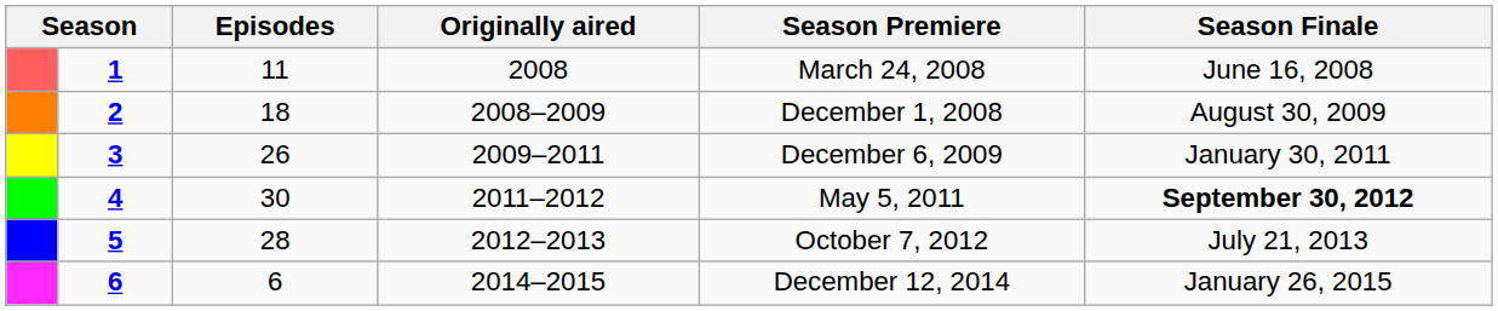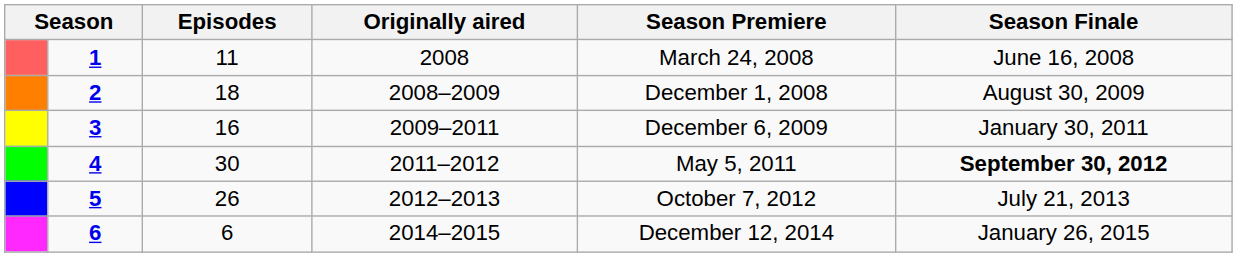3 | Episodes: 26 -> 16
5 | Episodes: 28 -> 26
